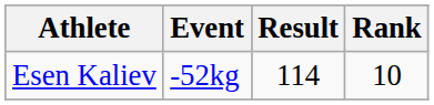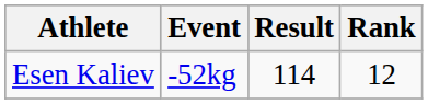Esen Kaliev | Rank: 10 -> 12
